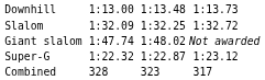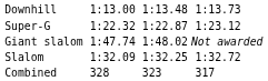rows swapped: Super-G <-> Slalom
